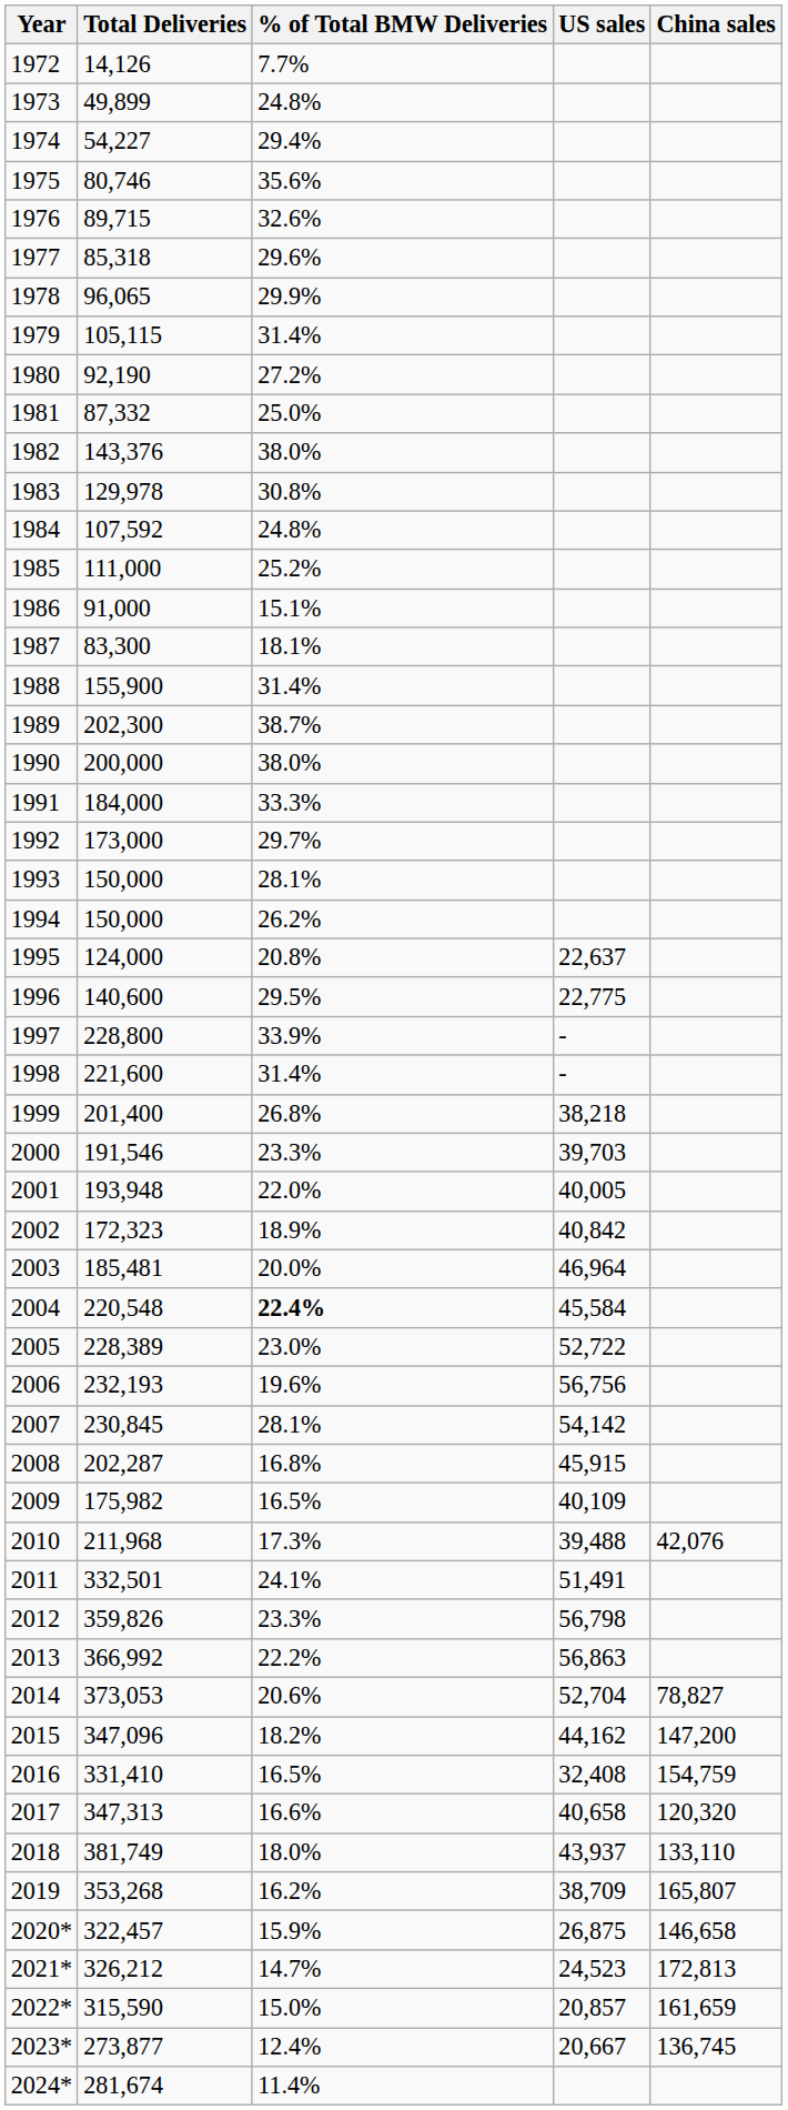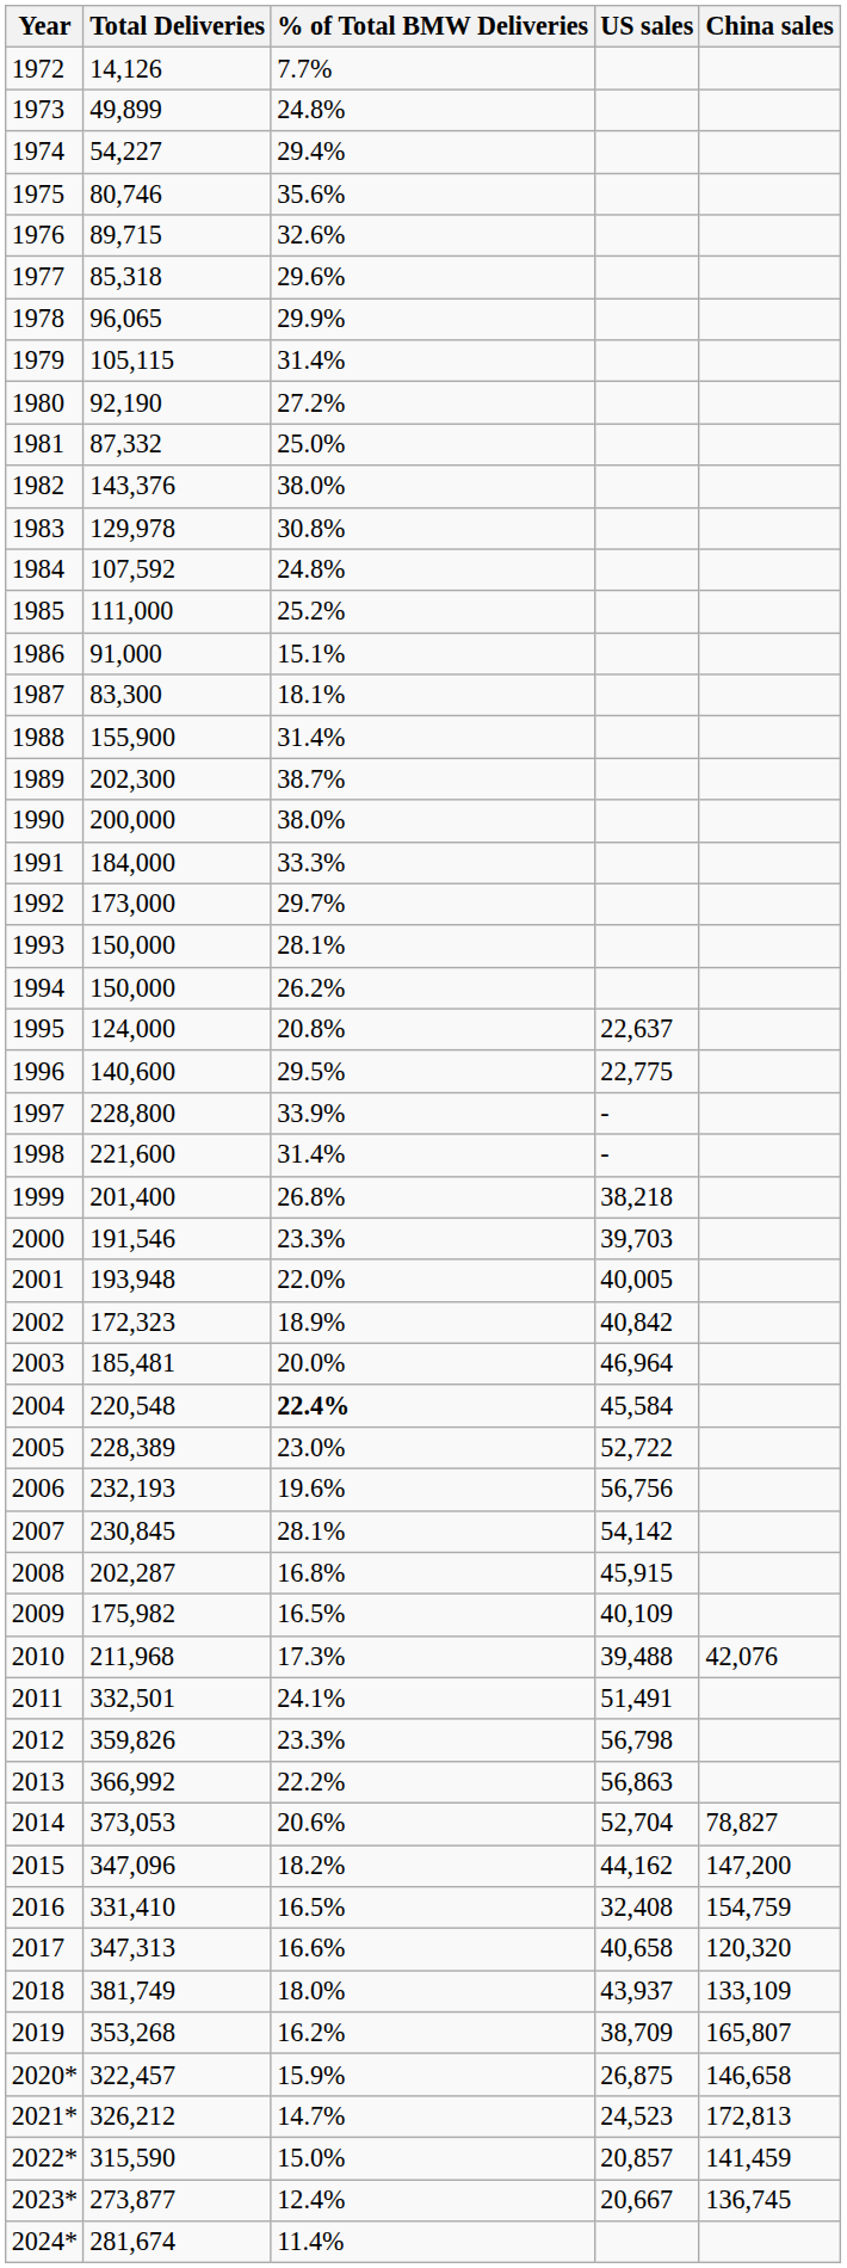2018 | China sales: 133,110 -> 133,109
2022* | China sales: 161,659 -> 141,459
